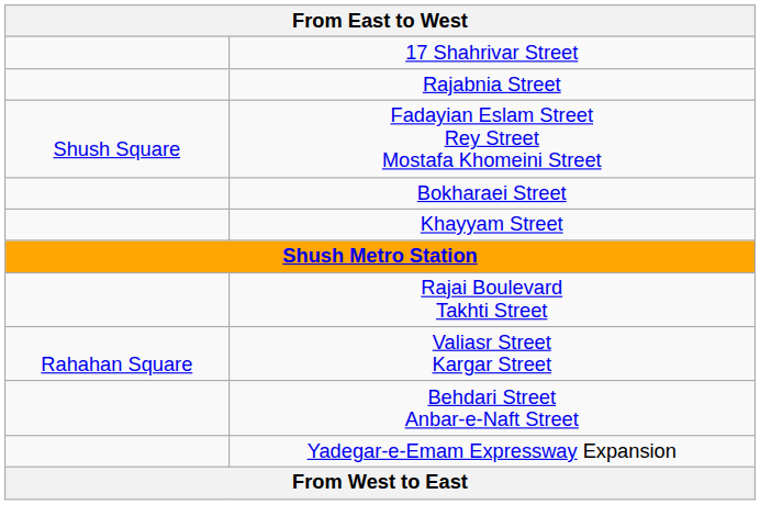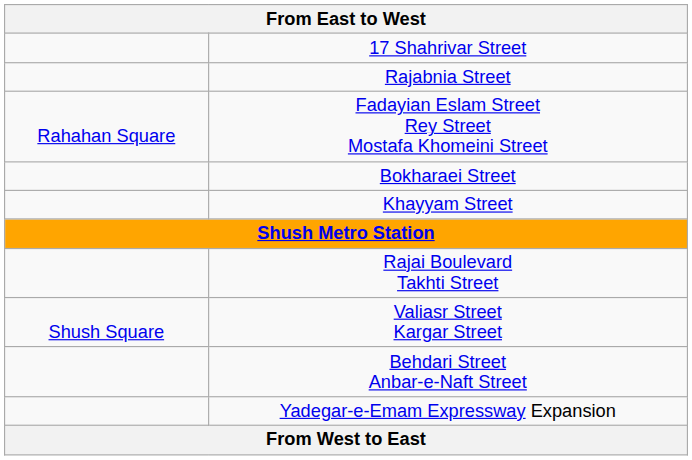Fadayian Eslam Street Rey Street Mostafa Khomeini Street | column 1: Shush Square -> Rahahan Square
Valiasr Street Kargar Street | column 1: Rahahan Square -> Shush Square
